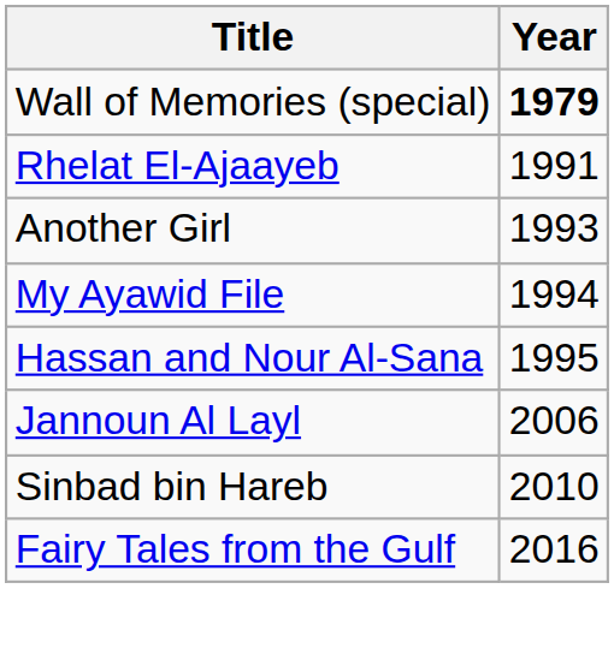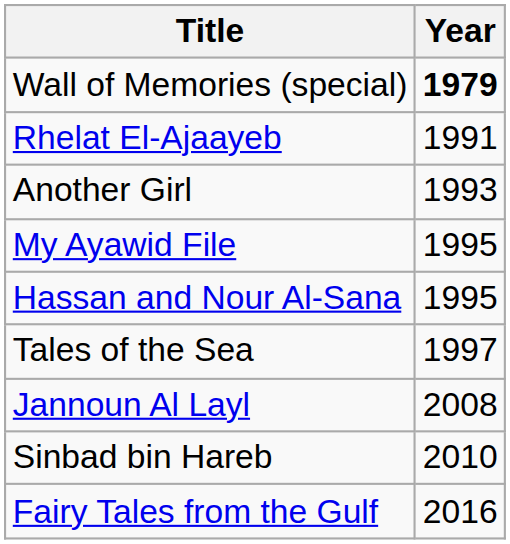My Ayawid File | Year: 1994 -> 1995
+ row: Tales of the Sea | 1997
Jannoun Al Layl | Year: 2006 -> 2008
